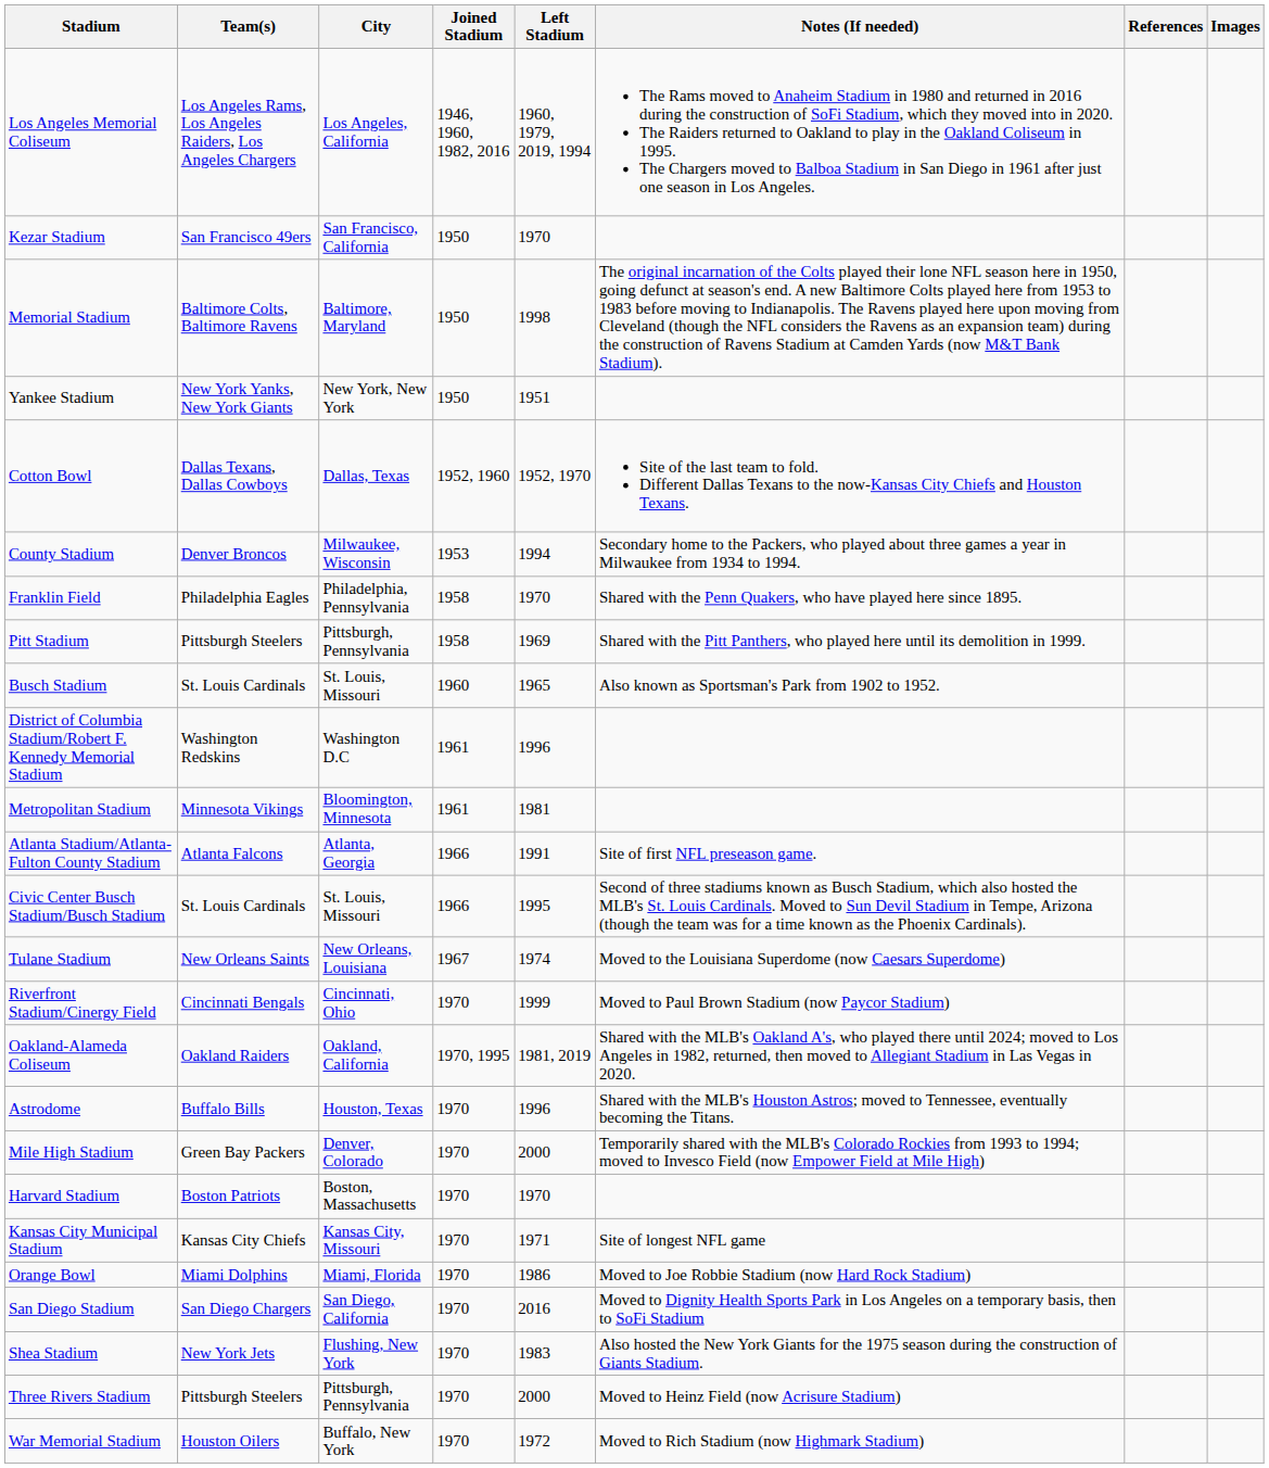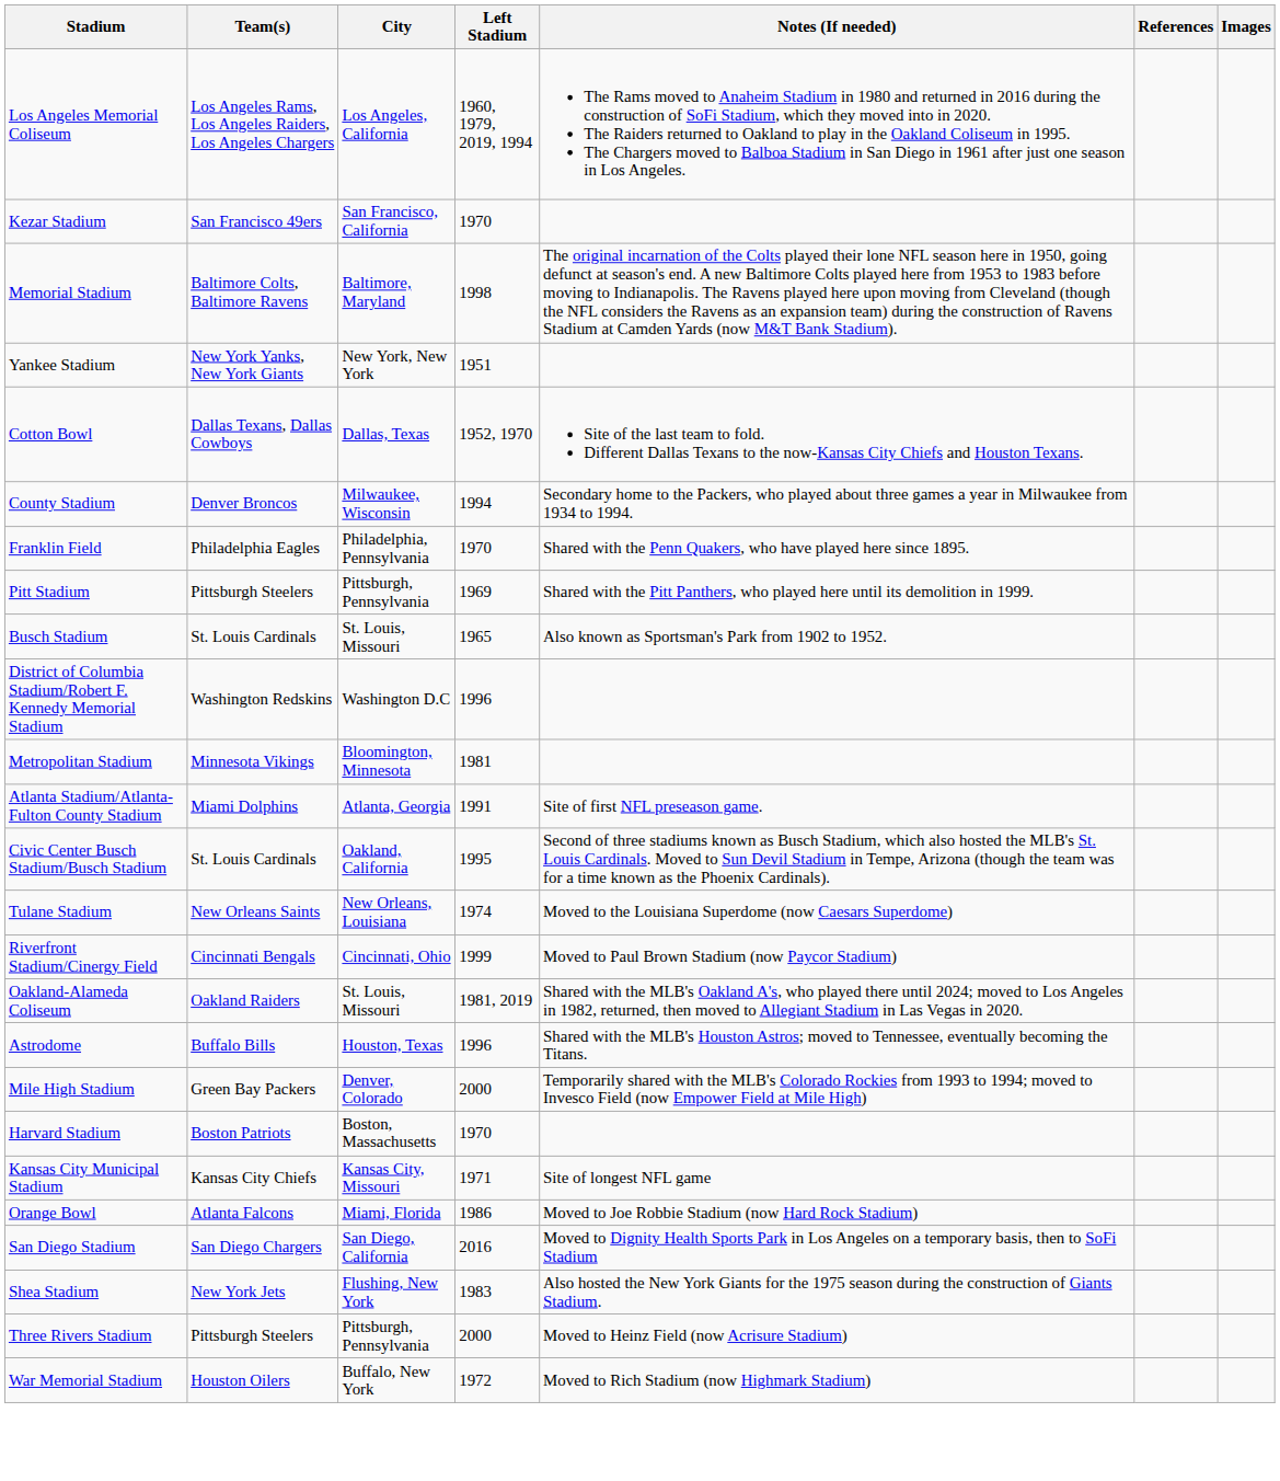- column: Joined Stadium | 1946, 1960, 1982, 2016 | 1950 | 1950 | 1950 | 1952, 1960 | 1953 | 1958 | 1958 | 1960 | 1961 | 1961 | 1966 | 1966 | 1967 | 1970 | 1970, 1995 | 1970 | 1970 | 1970 | 1970 | 1970 | 1970 | 1970 | 1970 | 1970
Atlanta Stadium/Atlanta-Fulton County Stadium | Team(s): Atlanta Falcons -> Miami Dolphins
Civic Center Busch Stadium/Busch Stadium | City: St. Louis, Missouri -> Oakland, California
Oakland-Alameda Coliseum | City: Oakland, California -> St. Louis, Missouri
Orange Bowl | Team(s): Miami Dolphins -> Atlanta Falcons
